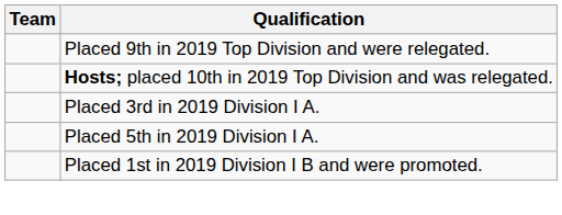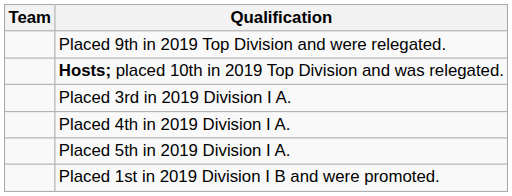+ row: Placed 4th in 2019 Division I A.
